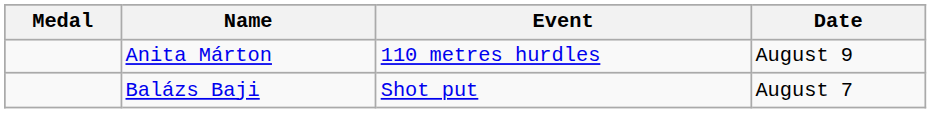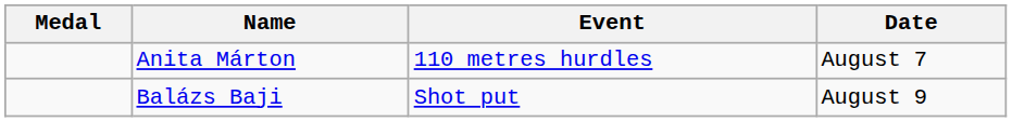Anita Márton | Date: August 9 -> August 7
Balázs Baji | Date: August 7 -> August 9
